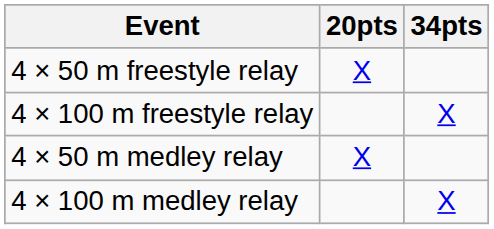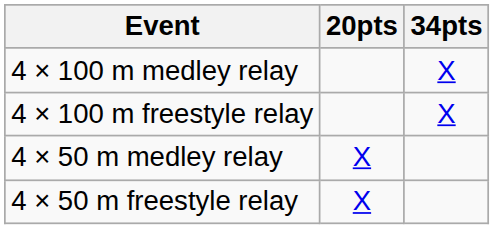rows swapped: 4 × 50 m freestyle relay <-> 4 × 100 m medley relay
